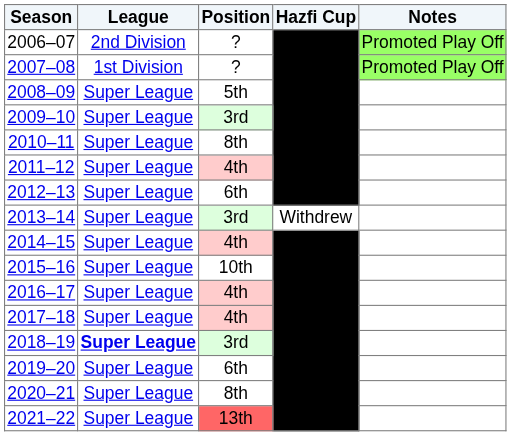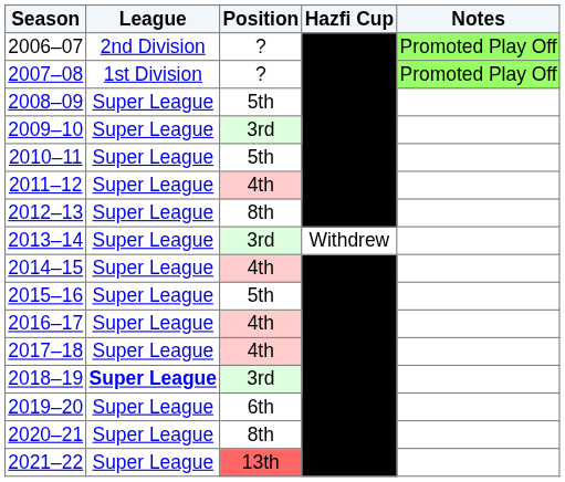2010–11 | Position: 8th -> 5th
2012–13 | Position: 6th -> 8th
2015–16 | Position: 10th -> 5th
